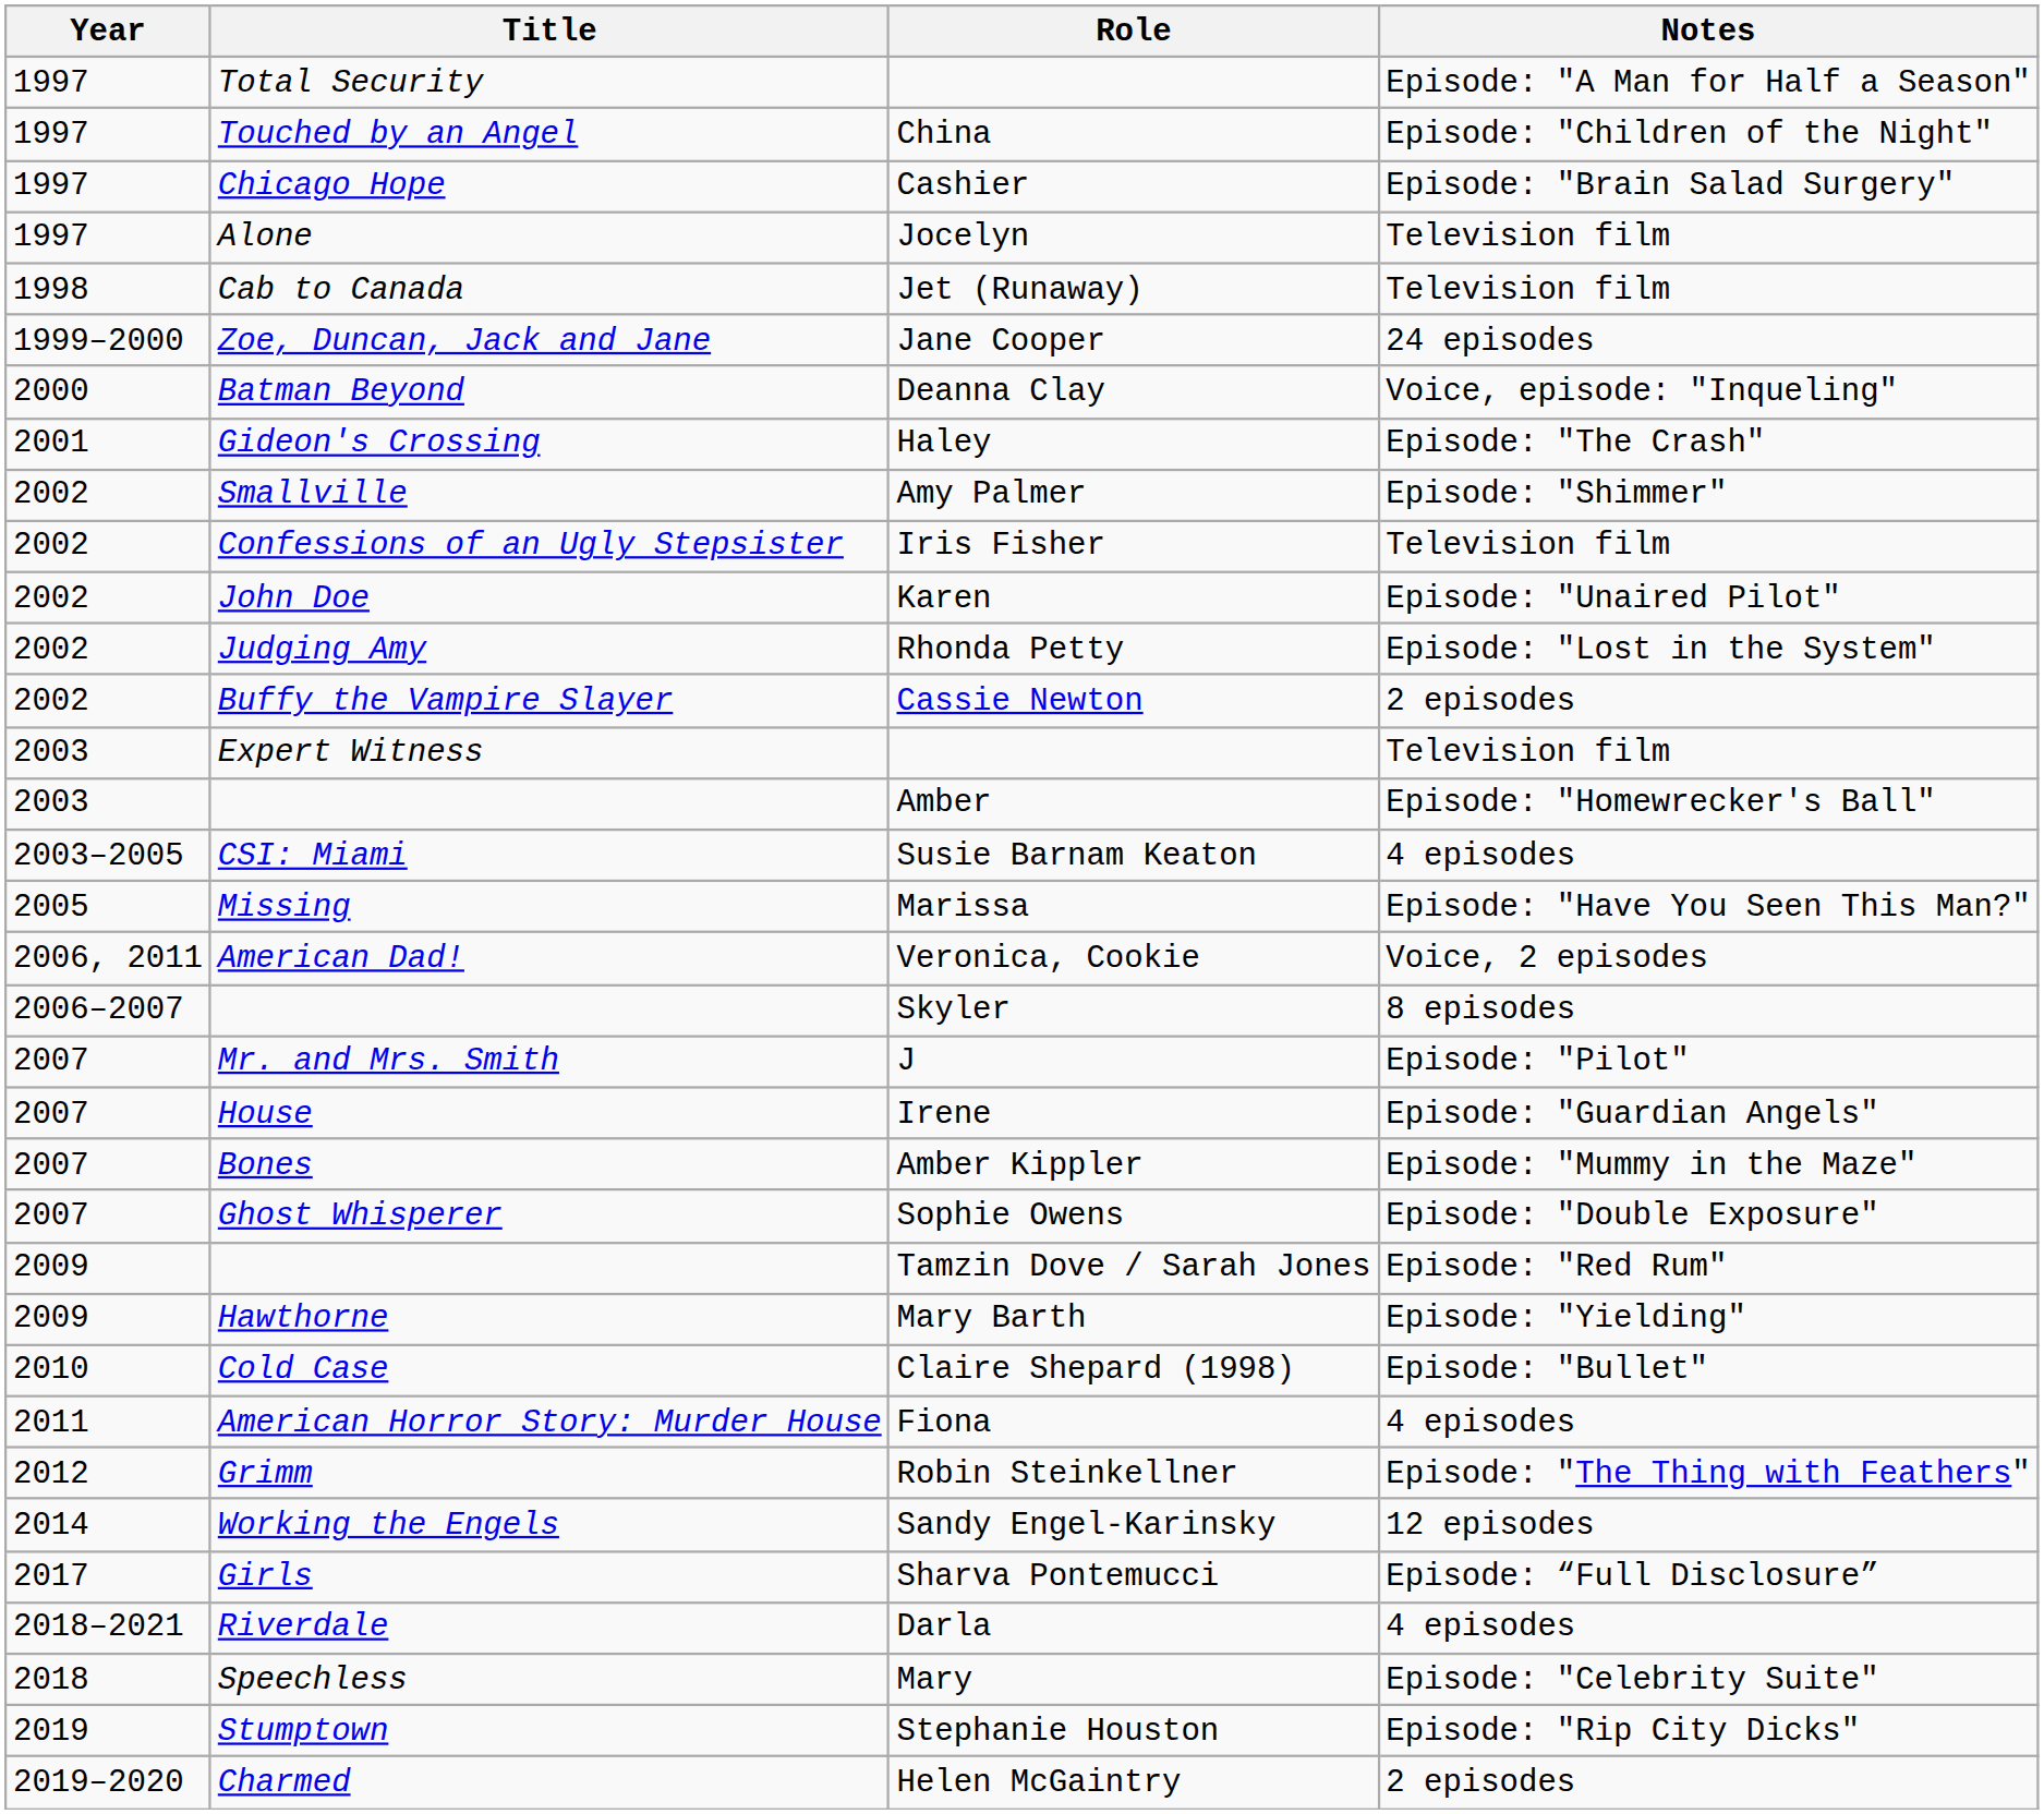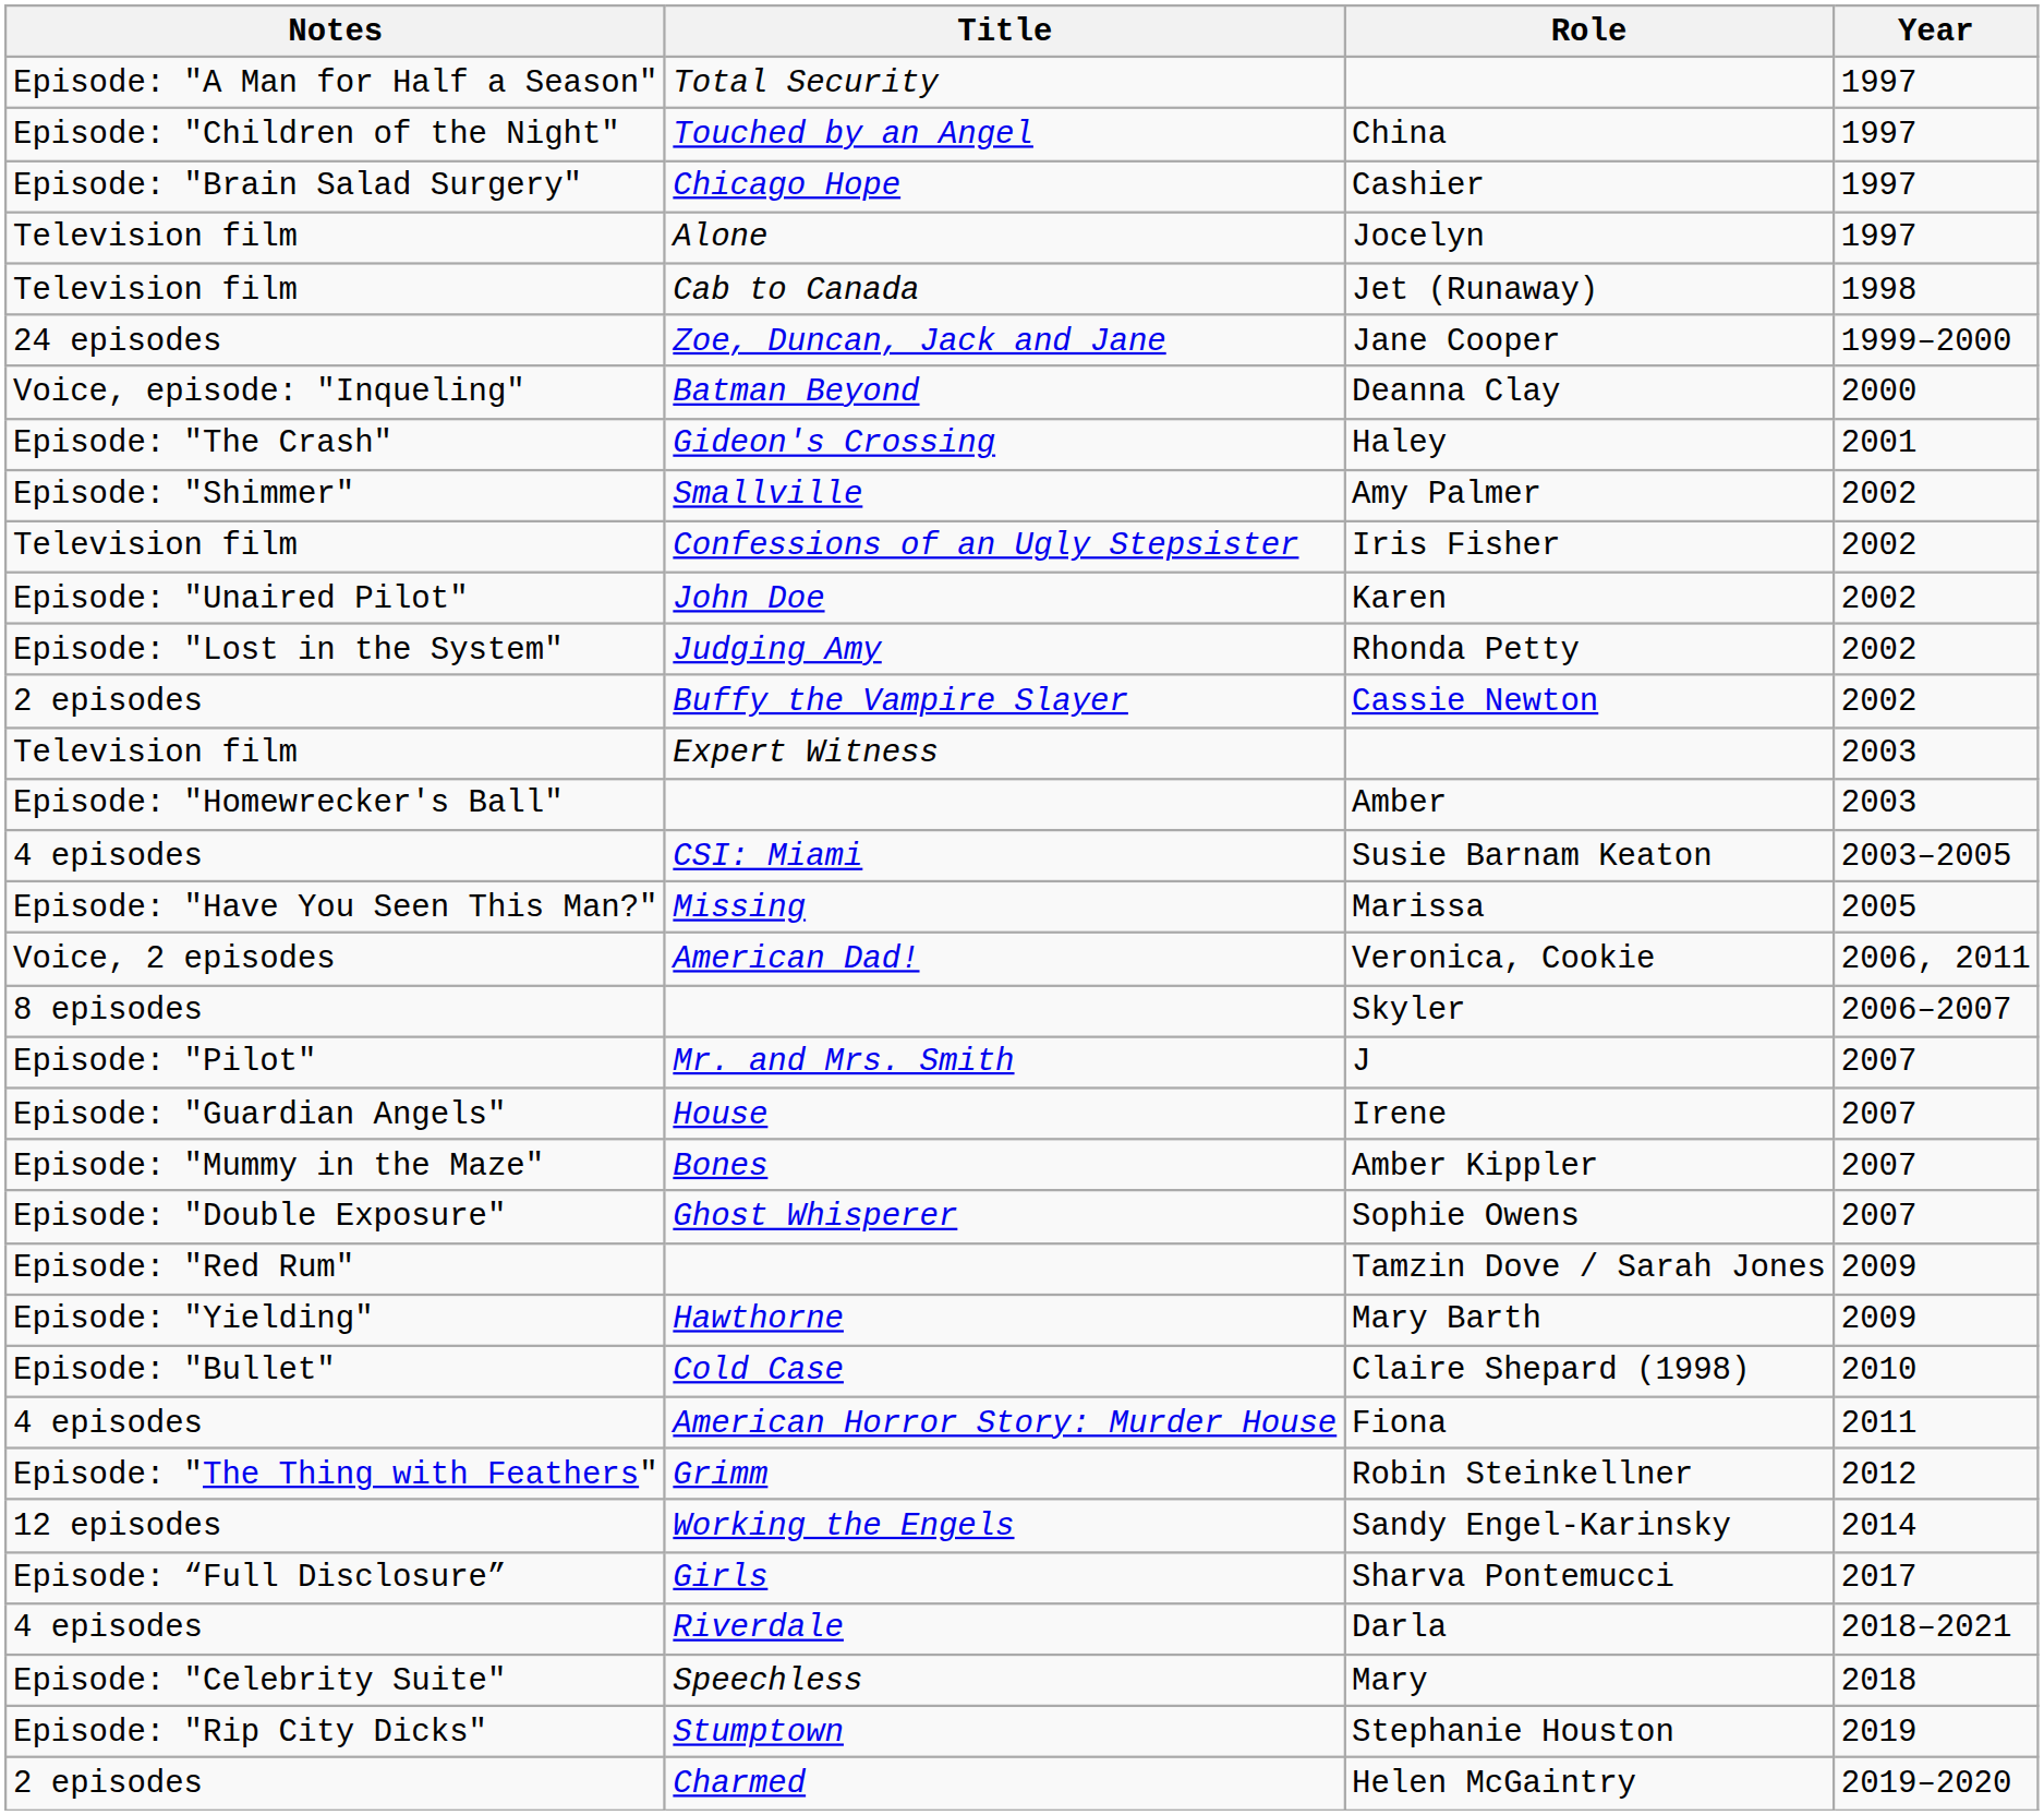columns swapped: Year <-> Notes
